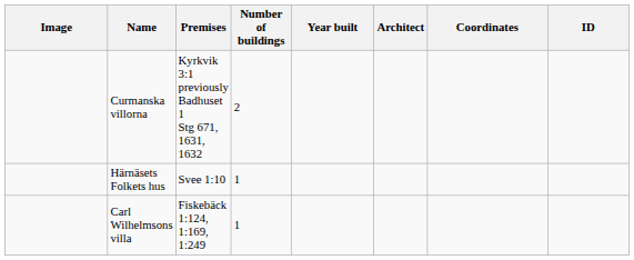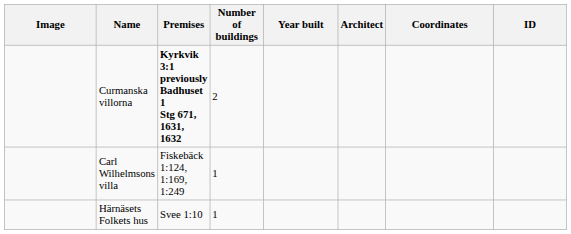Curmanska villorna | Premises: normal -> bold
rows swapped: Härnäsets Folkets hus <-> Carl Wilhelmsons villa
